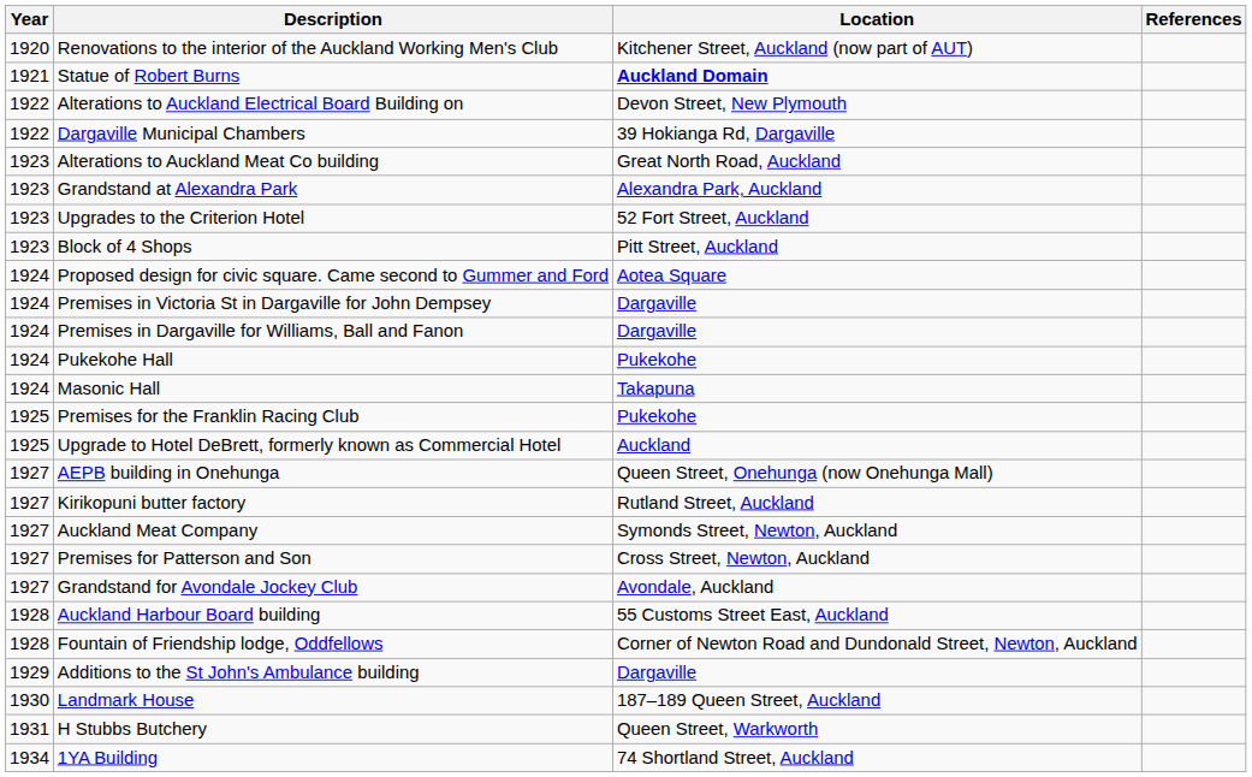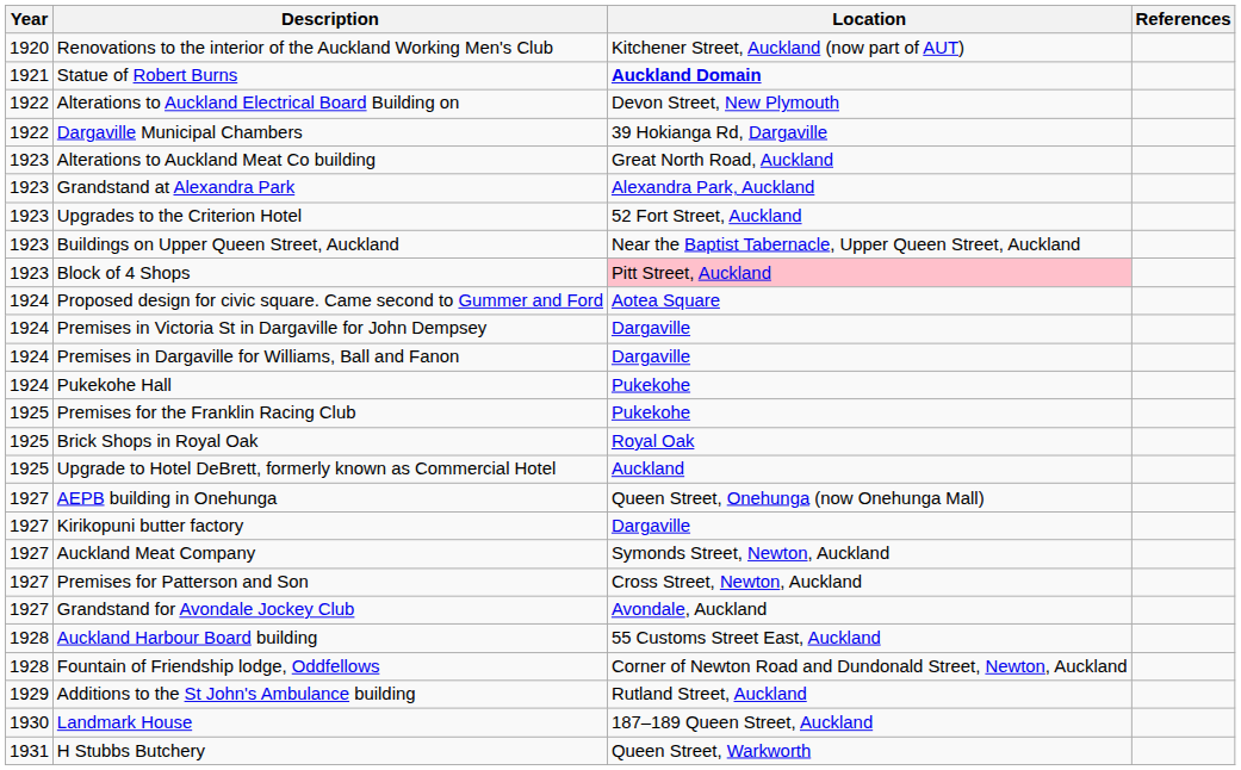+ row: 1923 | Buildings on Upper Queen Street, Auckland | Near the Baptist Tabernacle, Upper Queen Street, Auckland
Block of 4 Shops | Location: no background -> pink background
- row: 1924 | Masonic Hall | Takapuna
+ row: 1925 | Brick Shops in Royal Oak | Royal Oak
Kirikopuni butter factory | Location: Rutland Street, Auckland -> Dargaville
Additions to the St John's Ambulance building | Location: Dargaville -> Rutland Street, Auckland
- row: 1934 | 1YA Building | 74 Shortland Street, Auckland
